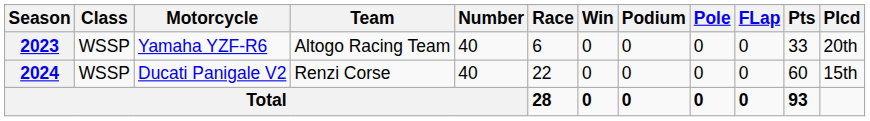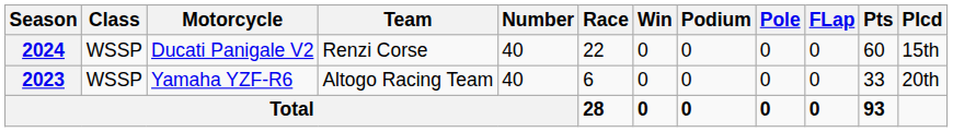rows swapped: 2023 <-> 2024
